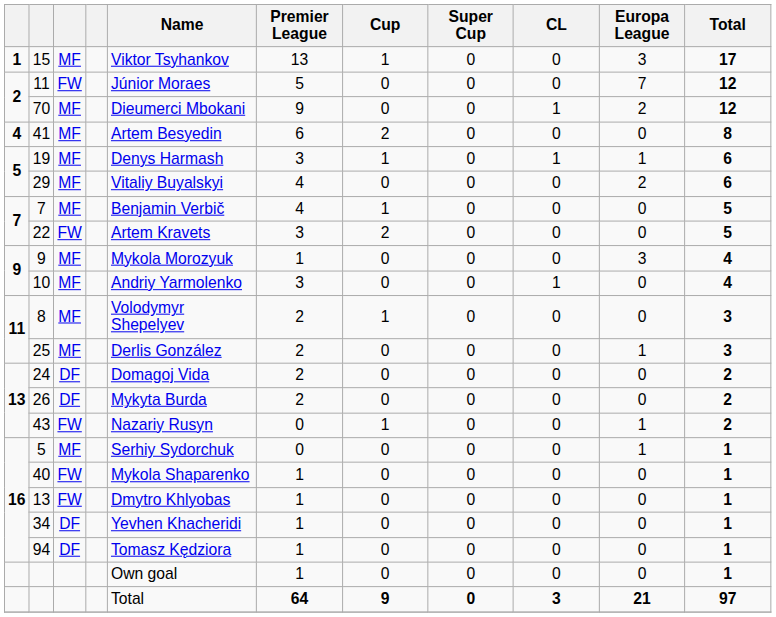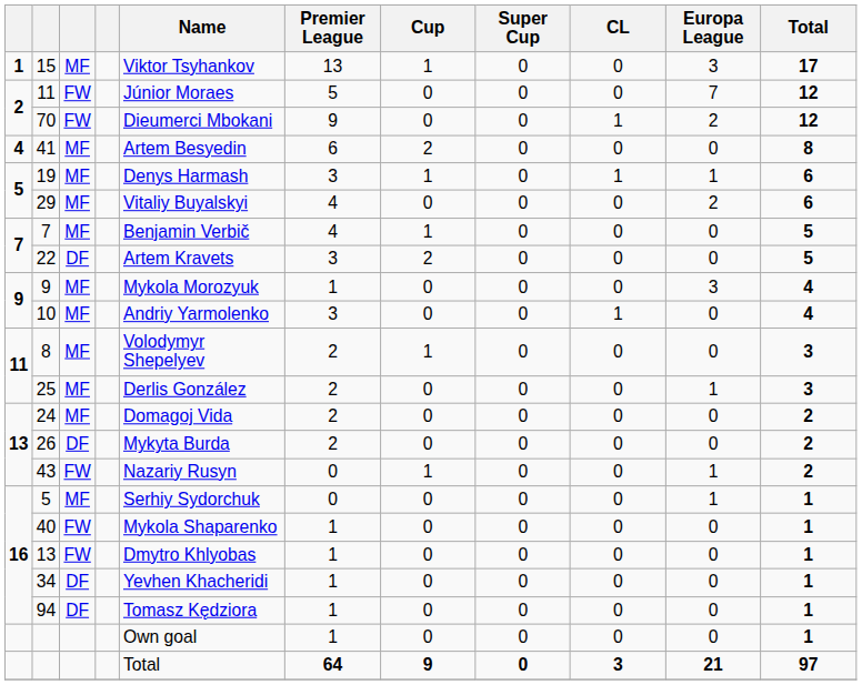70 | column 3: MF -> FW
22 | column 3: FW -> DF
24 | column 3: DF -> MF
